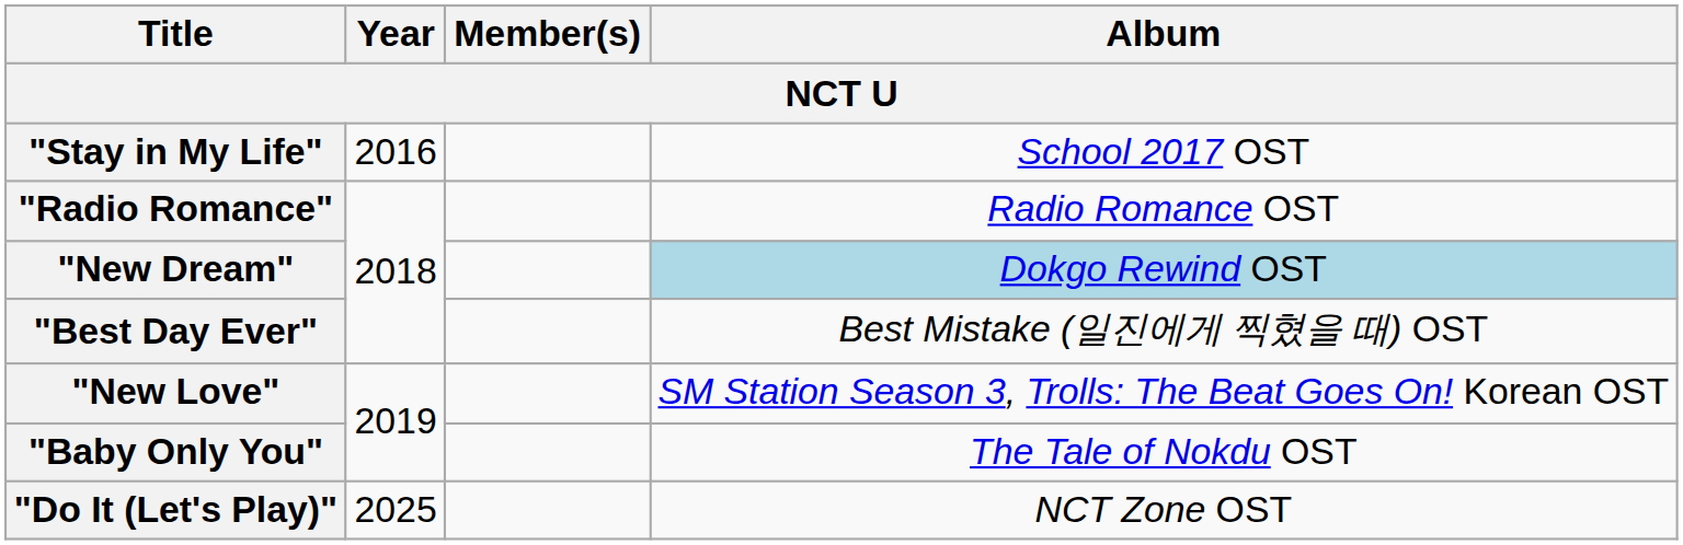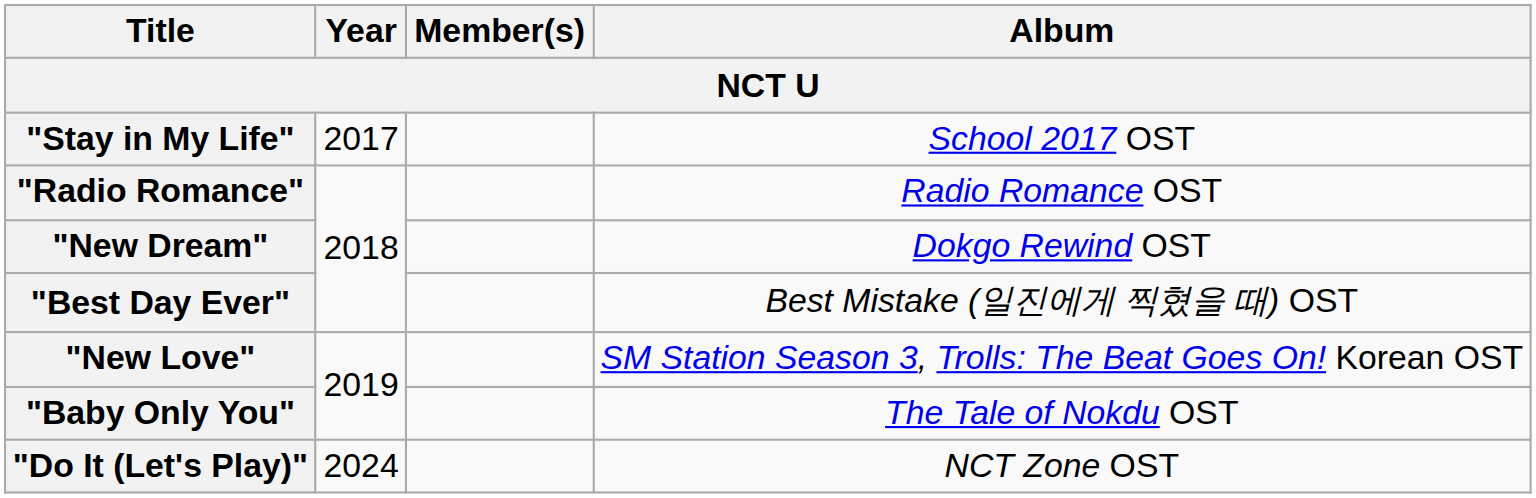"Stay in My Life" | Year: 2016 -> 2017
"New Dream" | Album: lightblue background -> no background
"Do It (Let's Play)" | Year: 2025 -> 2024
